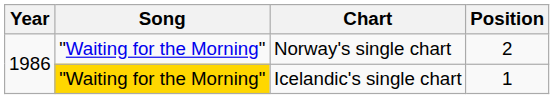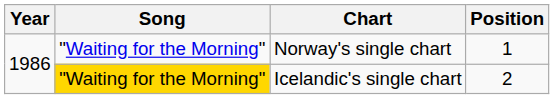Norway's single chart | Position: 2 -> 1
Icelandic's single chart | Position: 1 -> 2
